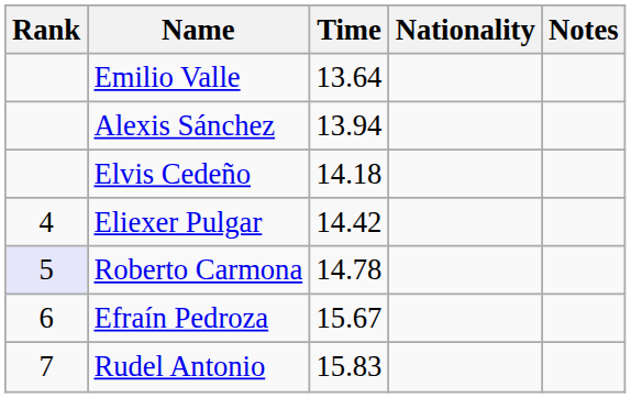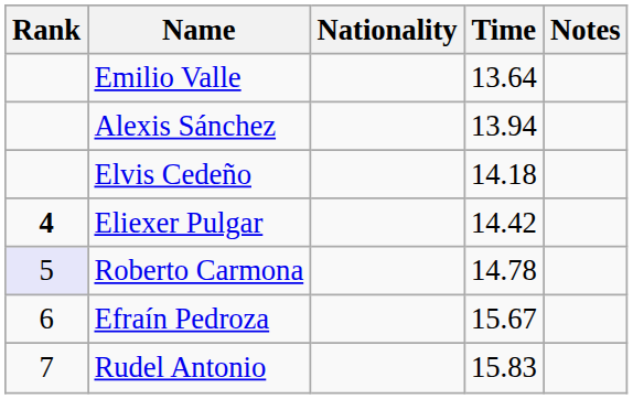columns swapped: Nationality <-> Time
Eliexer Pulgar | Rank: normal -> bold
